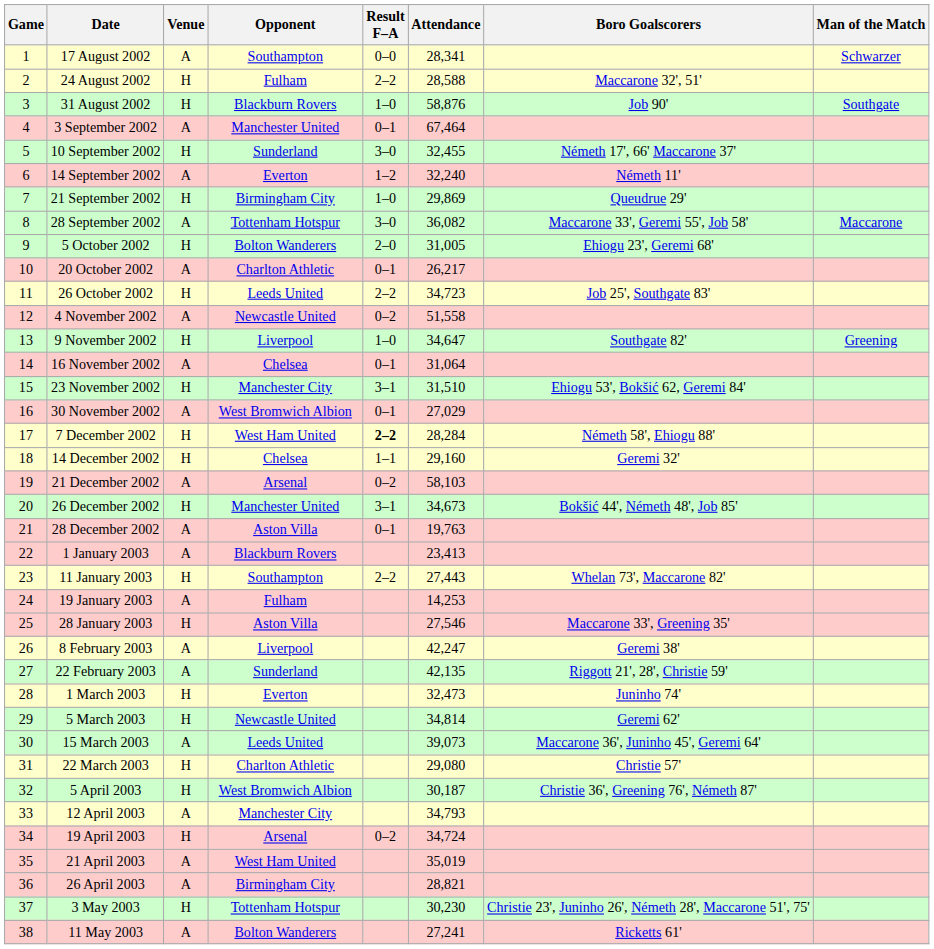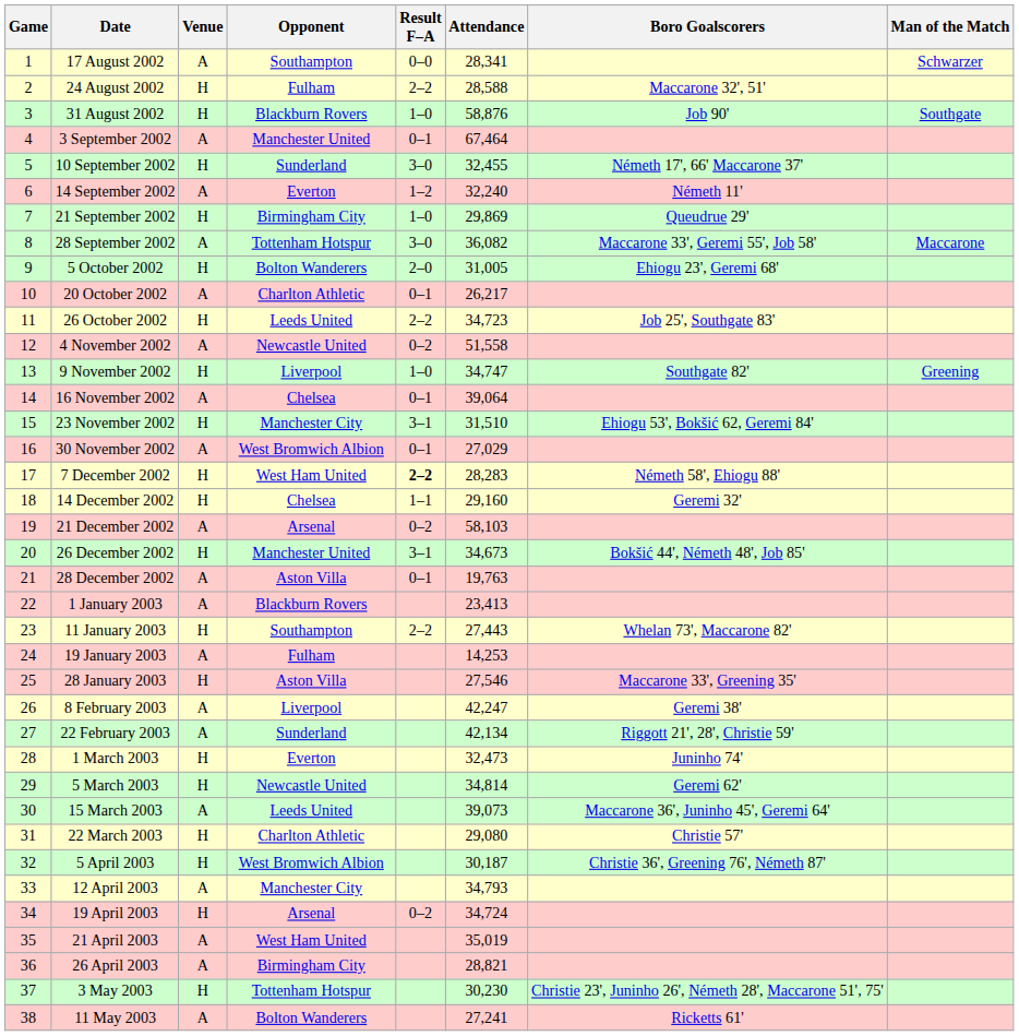9 November 2002 | Attendance: 34,647 -> 34,747
16 November 2002 | Attendance: 31,064 -> 39,064
7 December 2002 | Attendance: 28,284 -> 28,283
22 February 2003 | Attendance: 42,135 -> 42,134
